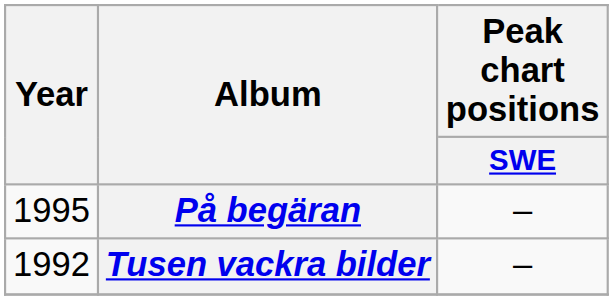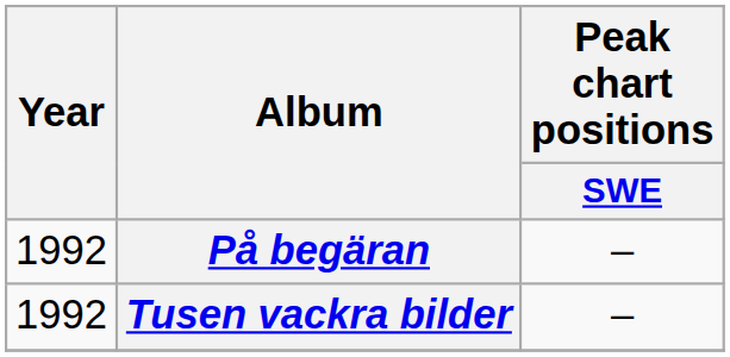På begäran | Year: 1995 -> 1992
